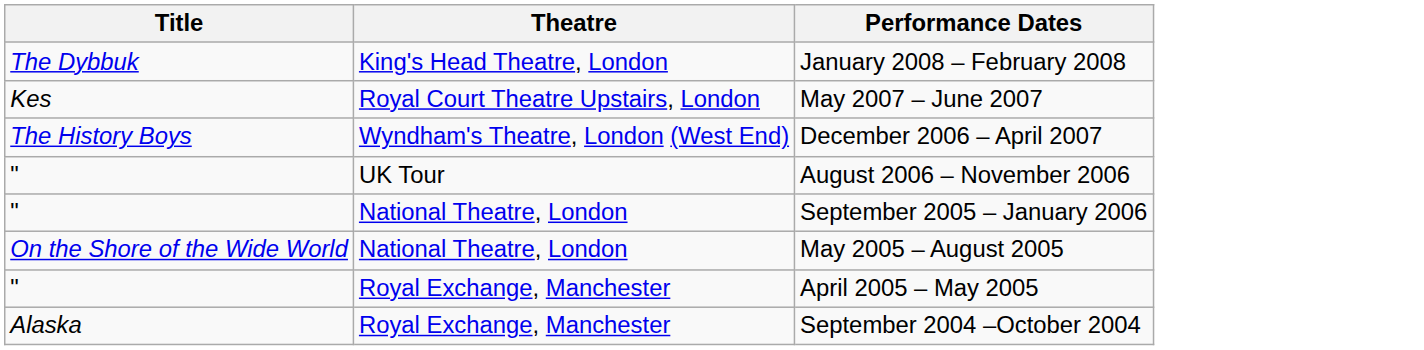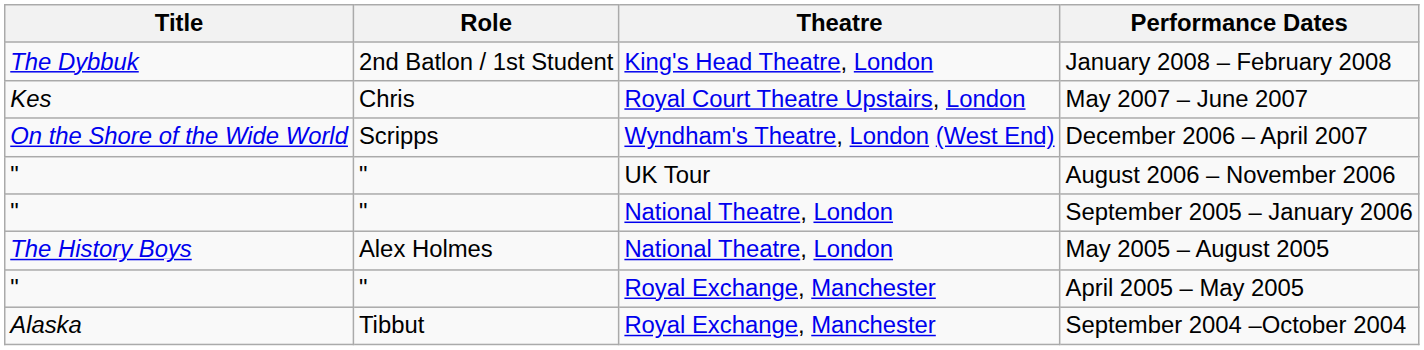+ column: Role | 2nd Batlon / 1st Student | Chris | Scripps | " | " | Alex Holmes | " | Tibbut
December 2006 – April 2007 | Title: The History Boys -> On the Shore of the Wide World
May 2005 – August 2005 | Title: On the Shore of the Wide World -> The History Boys
